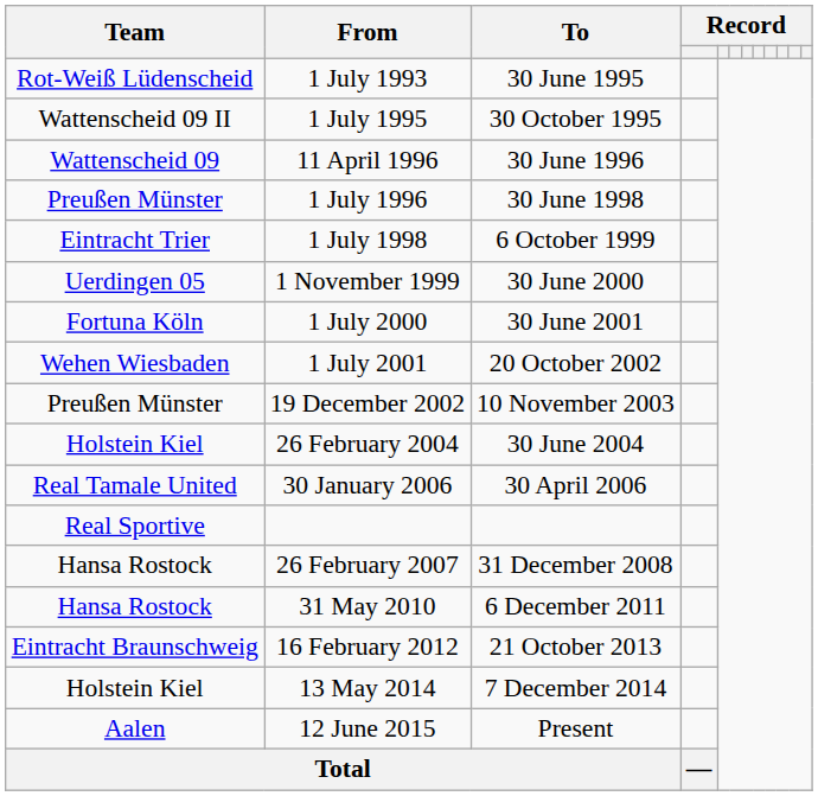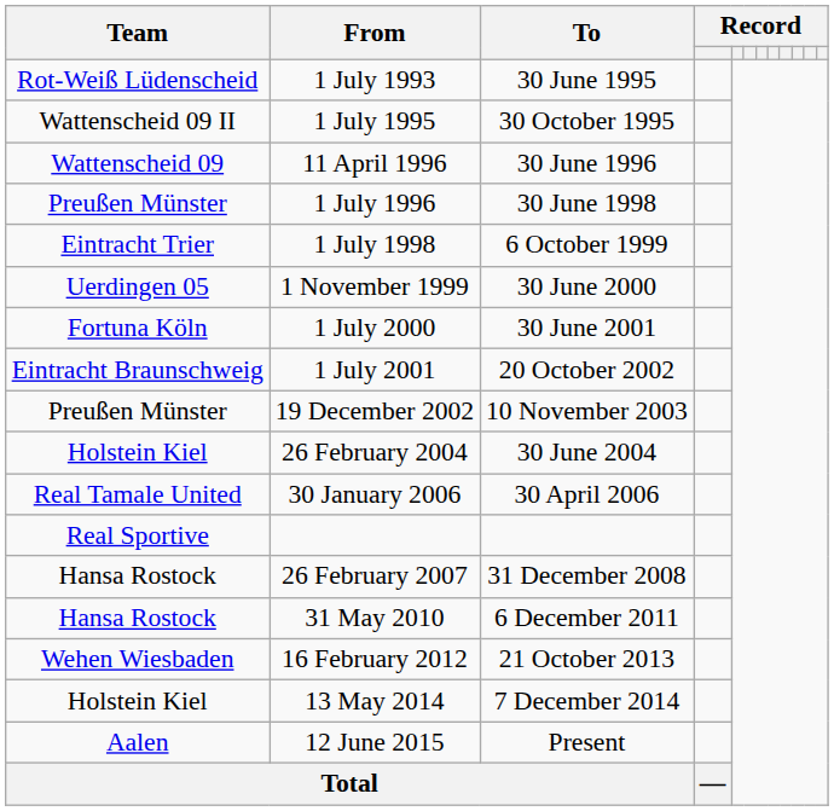1 July 2001 | Team: Wehen Wiesbaden -> Eintracht Braunschweig
16 February 2012 | Team: Eintracht Braunschweig -> Wehen Wiesbaden
